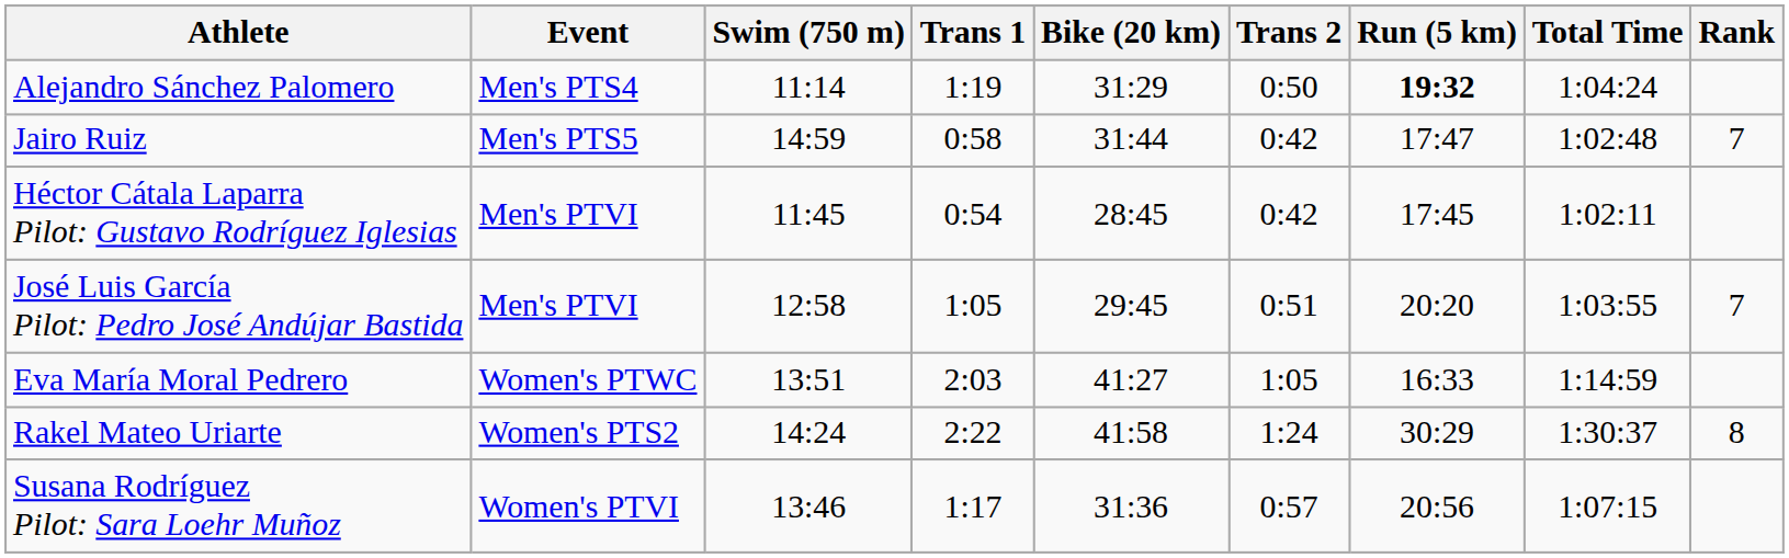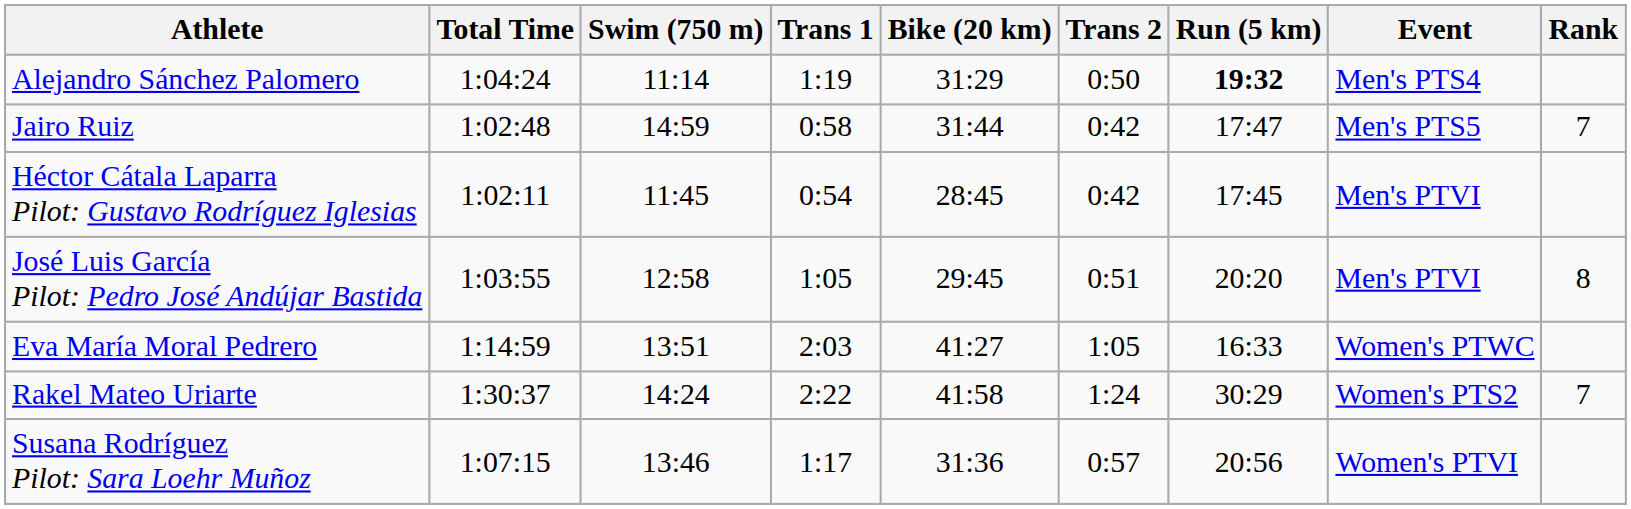columns swapped: Event <-> Total Time
José Luis García Pilot: Pedro José Andújar Bastida | Rank: 7 -> 8
Rakel Mateo Uriarte | Rank: 8 -> 7
